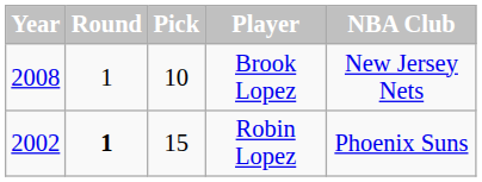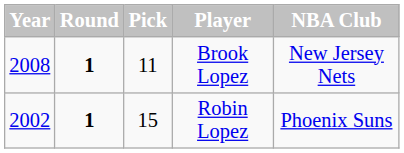Brook Lopez | Round: normal -> bold
Brook Lopez | Pick: 10 -> 11
